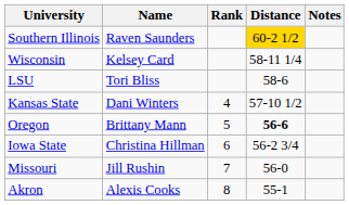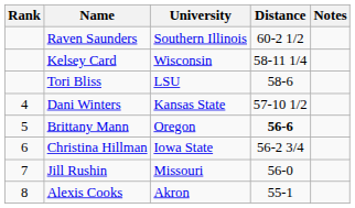columns swapped: Rank <-> University
Raven Saunders | Distance: gold background -> no background
